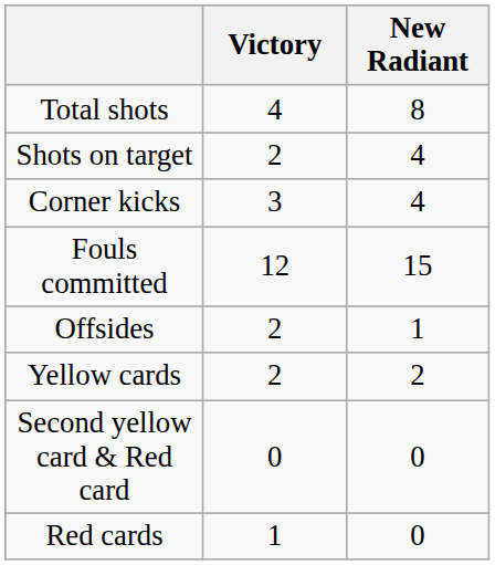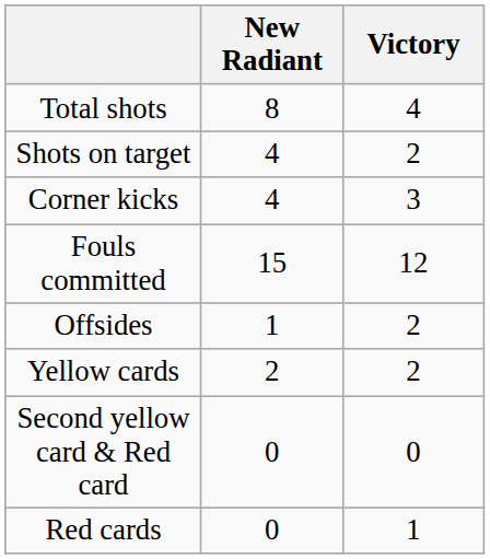columns swapped: New Radiant <-> Victory
